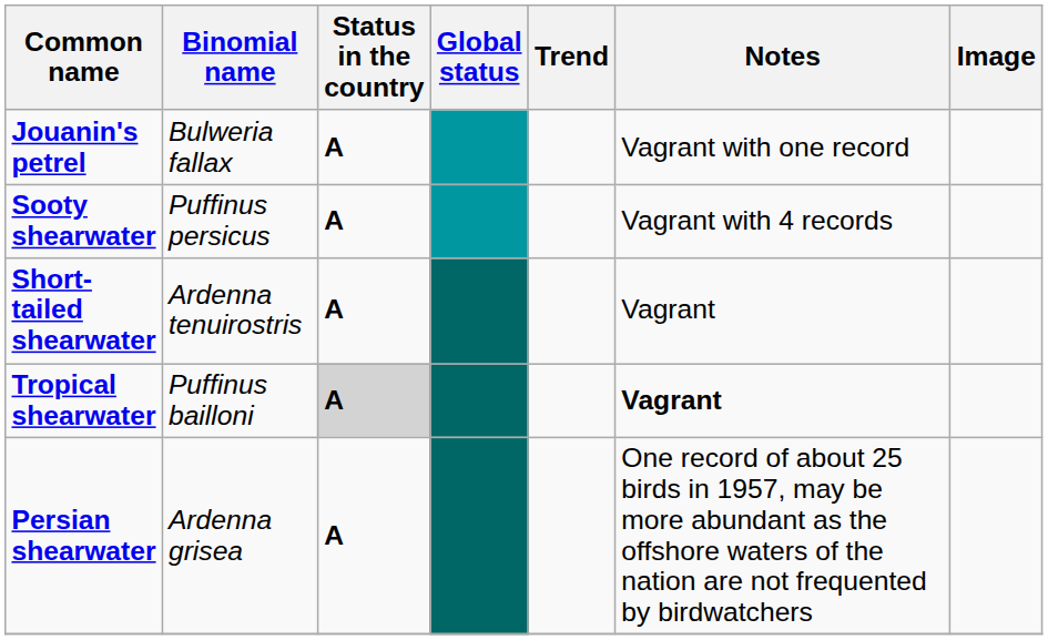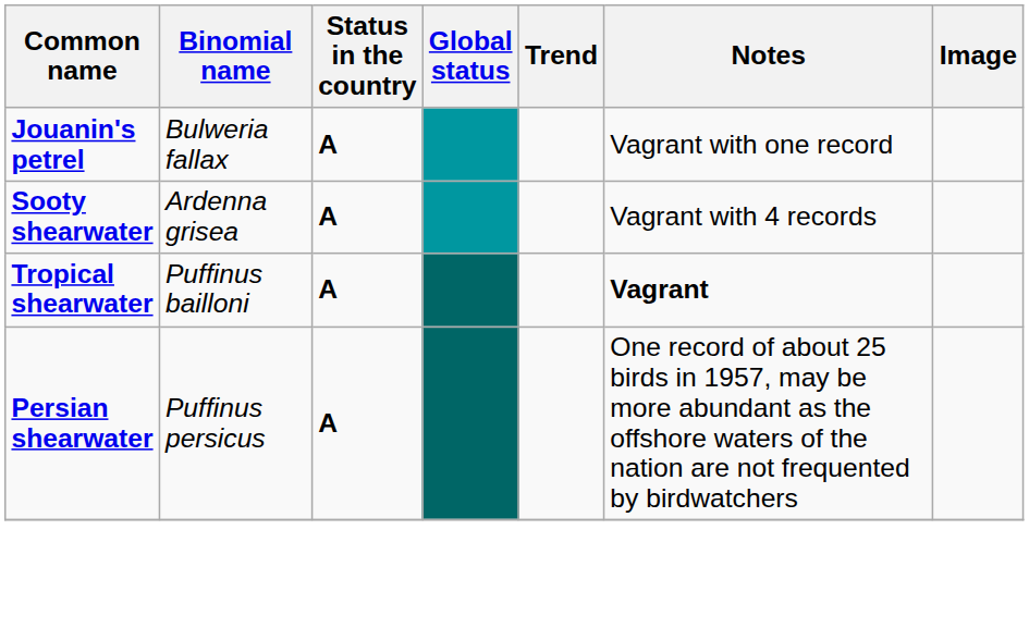Sooty shearwater | Binomial name: Puffinus persicus -> Ardenna grisea
- row: Short-tailed shearwater | Ardenna tenuirostris | A | Vagrant
Tropical shearwater | Status in the country: lightgrey background -> no background
Persian shearwater | Binomial name: Ardenna grisea -> Puffinus persicus
